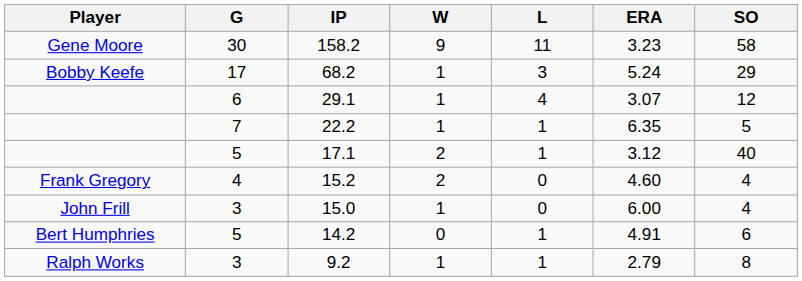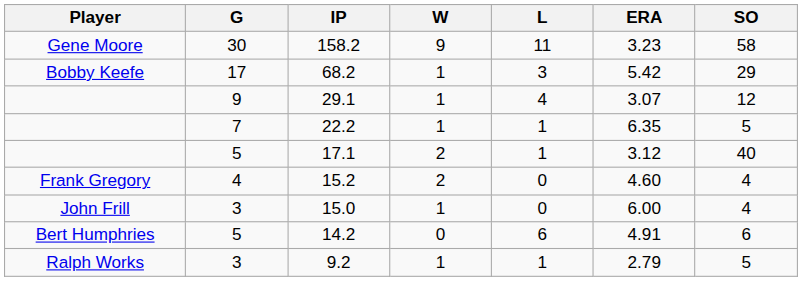68.2 | ERA: 5.24 -> 5.42
29.1 | G: 6 -> 9
14.2 | L: 1 -> 6
9.2 | SO: 8 -> 5
